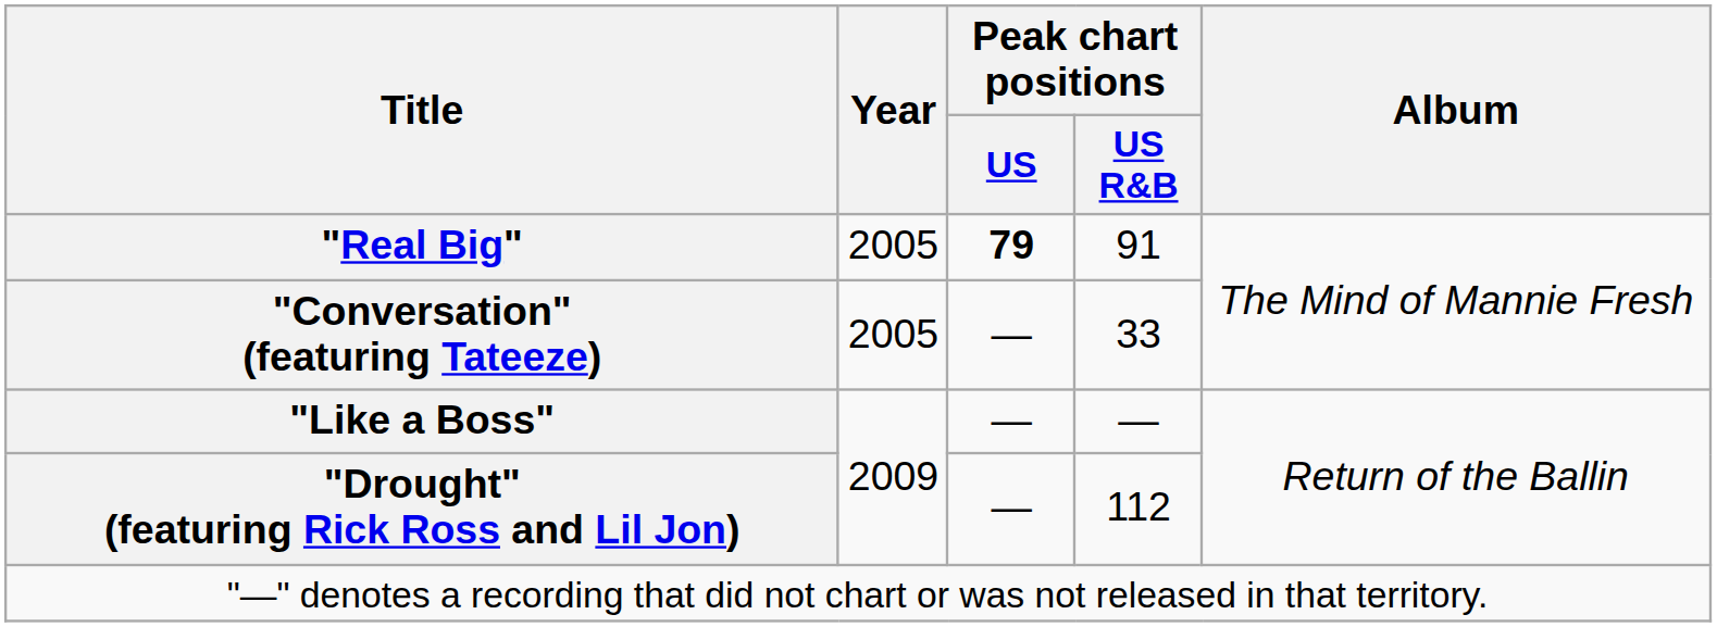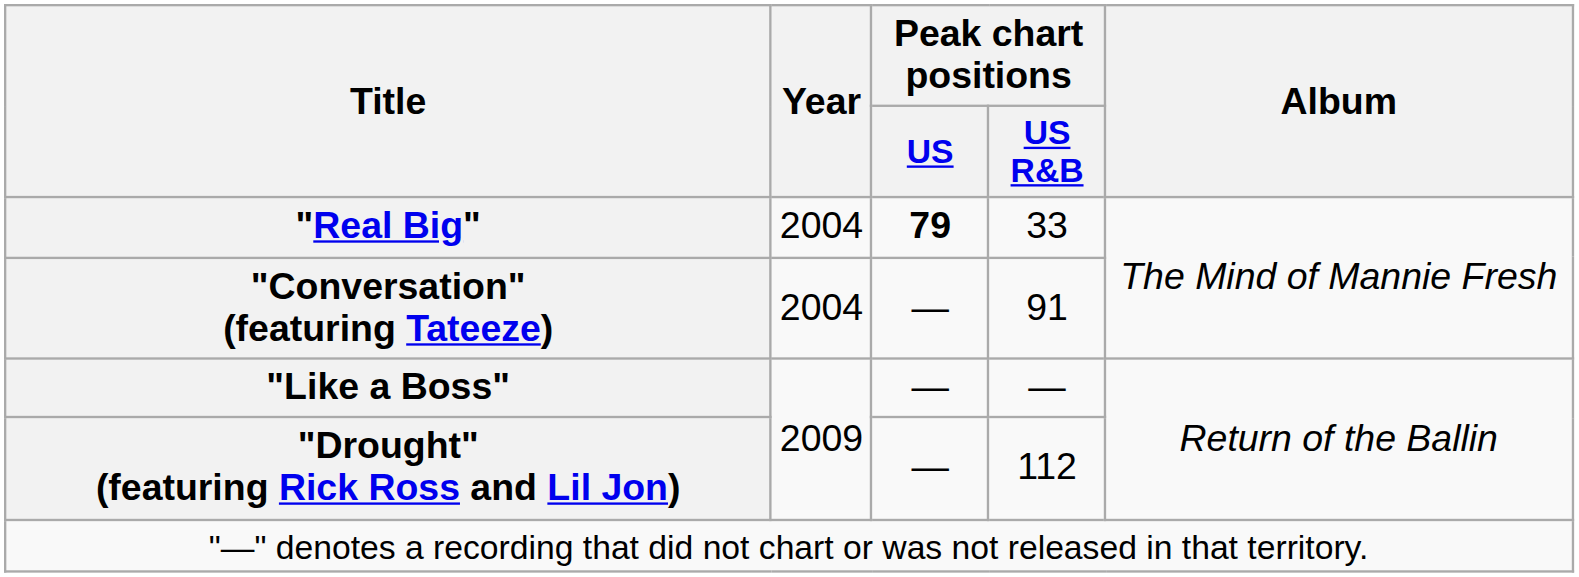"Real Big" | Year: 2005 -> 2004
"Real Big" | Peak chart positions / US R&B: 91 -> 33
"Conversation" (featuring Tateeze) | Year: 2005 -> 2004
"Conversation" (featuring Tateeze) | Peak chart positions / US R&B: 33 -> 91
